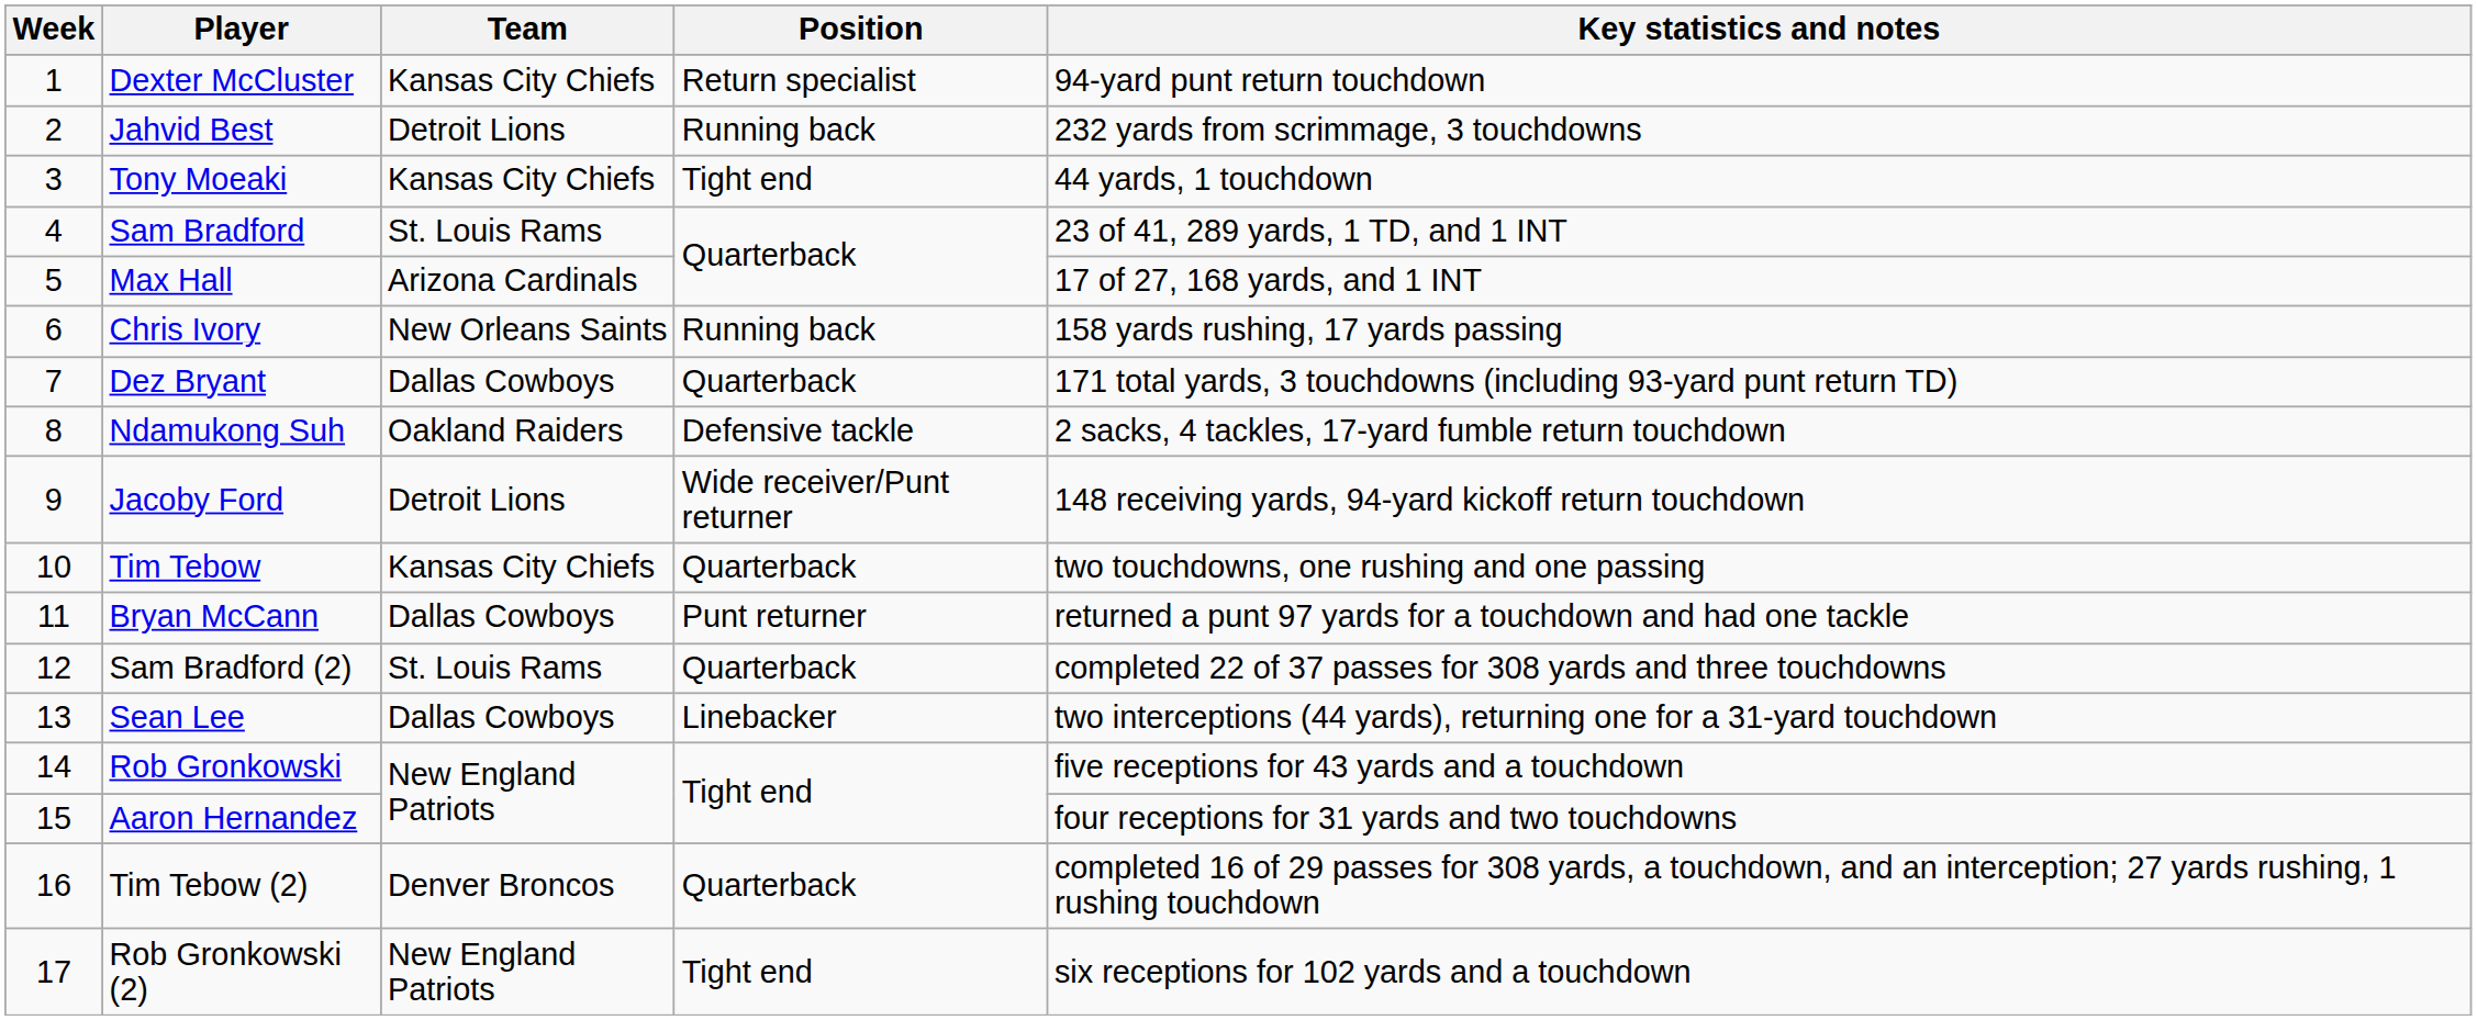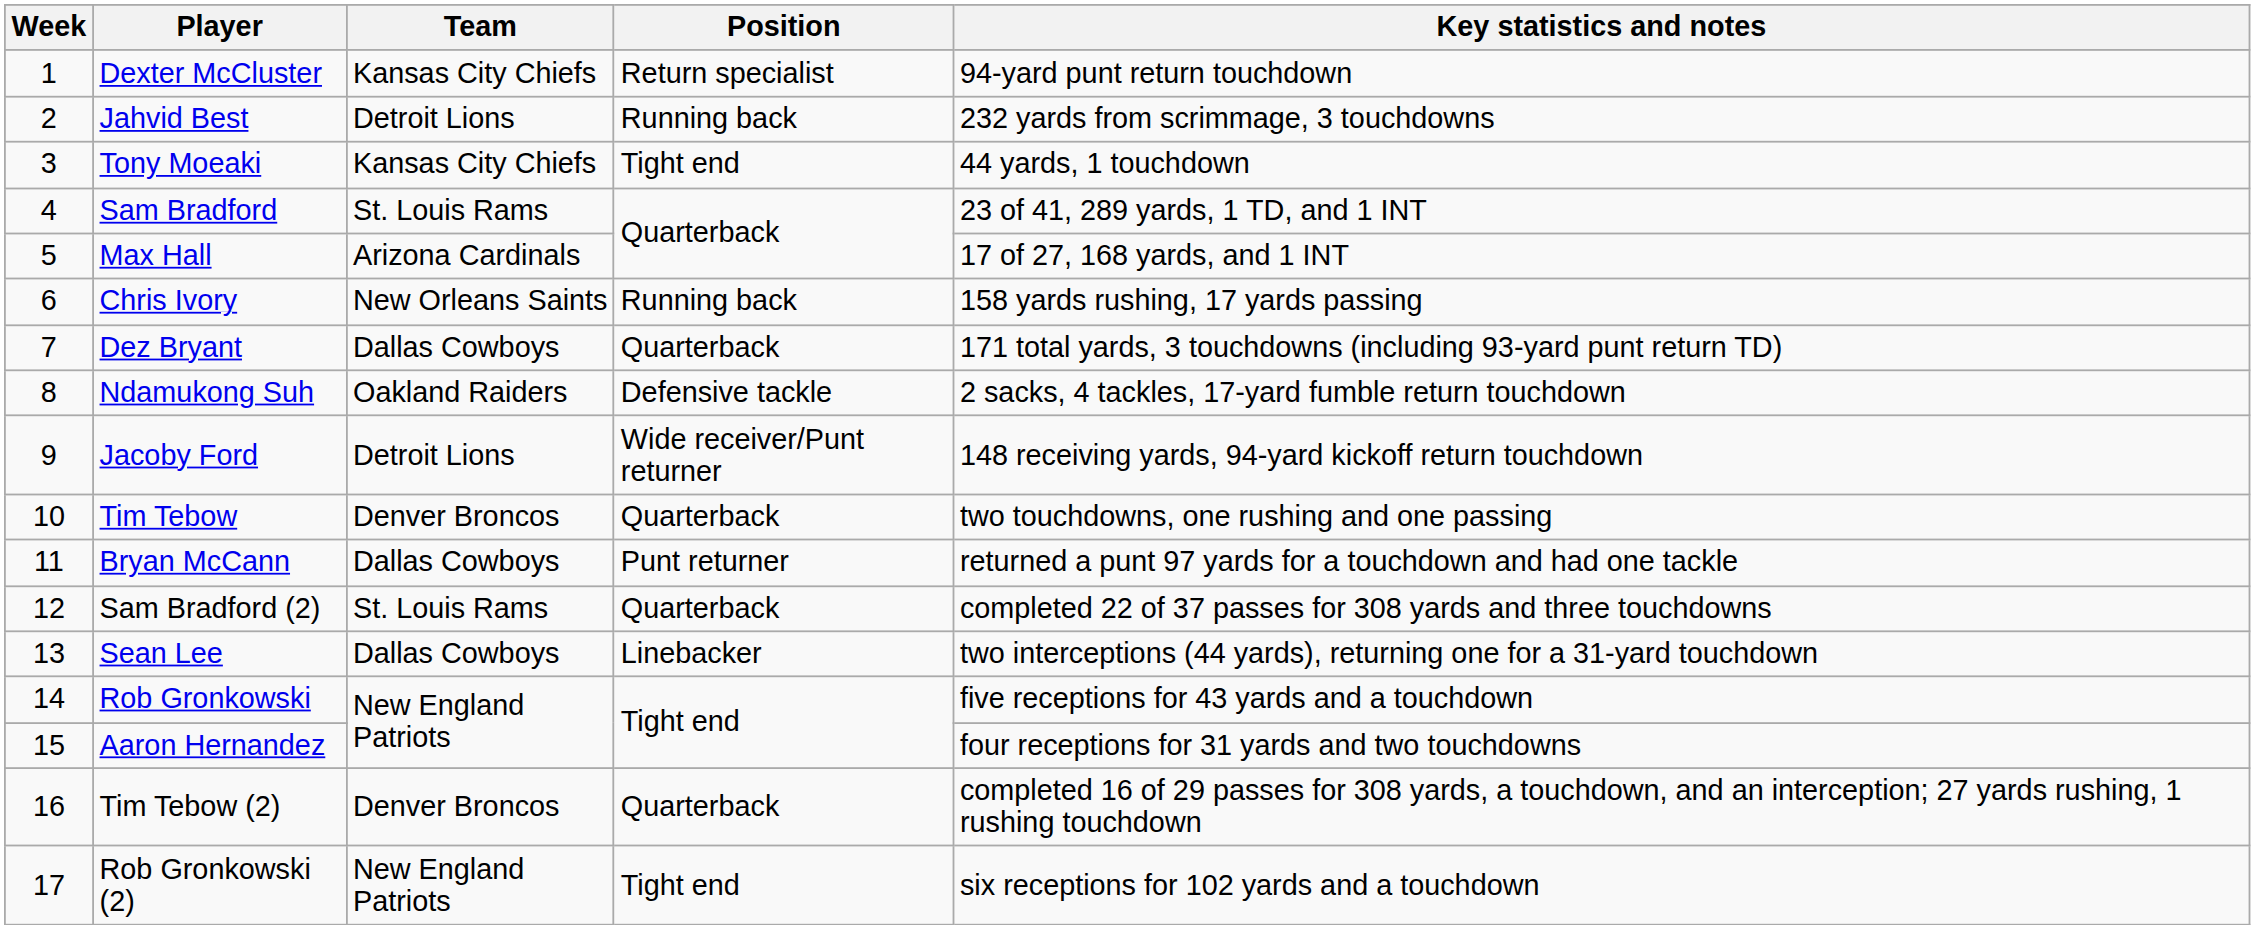Tim Tebow | Team: Kansas City Chiefs -> Denver Broncos
